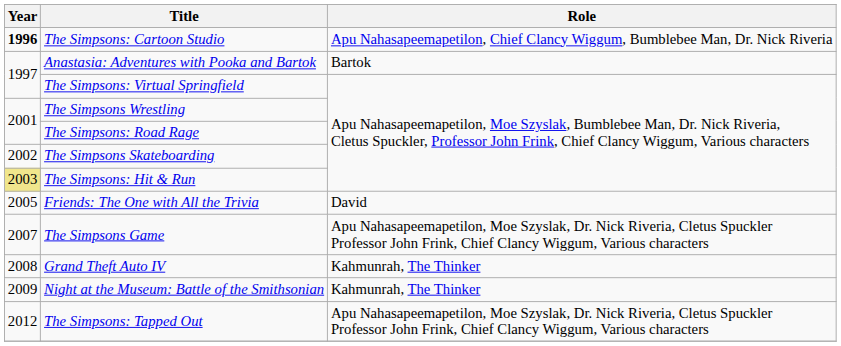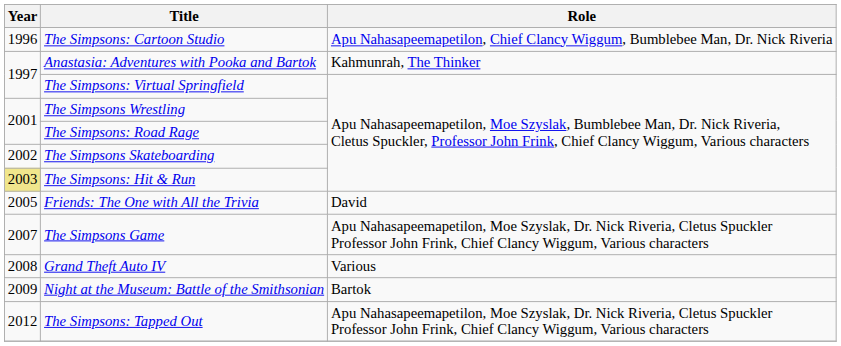The Simpsons: Cartoon Studio | Year: bold -> normal
Anastasia: Adventures with Pooka and Bartok | Role: Bartok -> Kahmunrah, The Thinker
Grand Theft Auto IV | Role: Kahmunrah, The Thinker -> Various
Night at the Museum: Battle of the Smithsonian | Role: Kahmunrah, The Thinker -> Bartok
